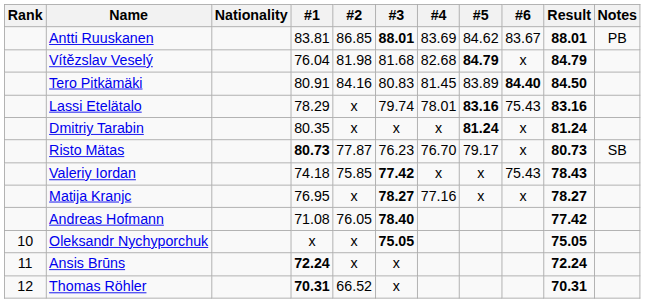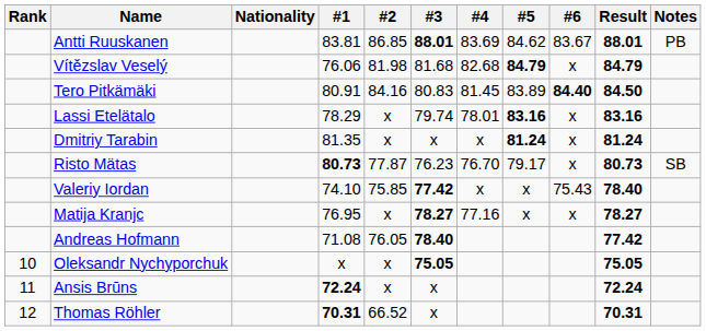Vítězslav Veselý | #1: 76.04 -> 76.06
Lassi Etelätalo | #6: 75.43 -> x
Dmitriy Tarabin | #1: 80.35 -> 81.35
Valeriy Iordan | #1: 74.18 -> 74.10
Valeriy Iordan | Result: 78.43 -> 78.40
